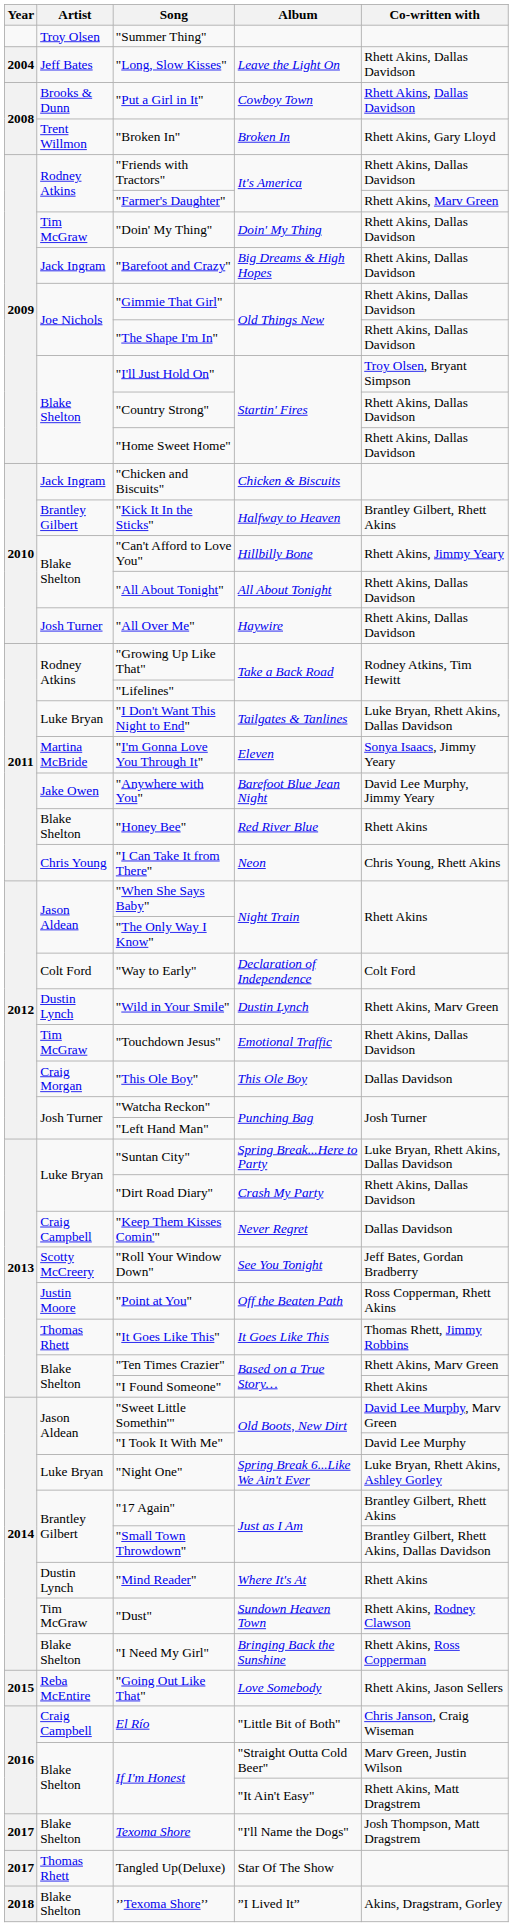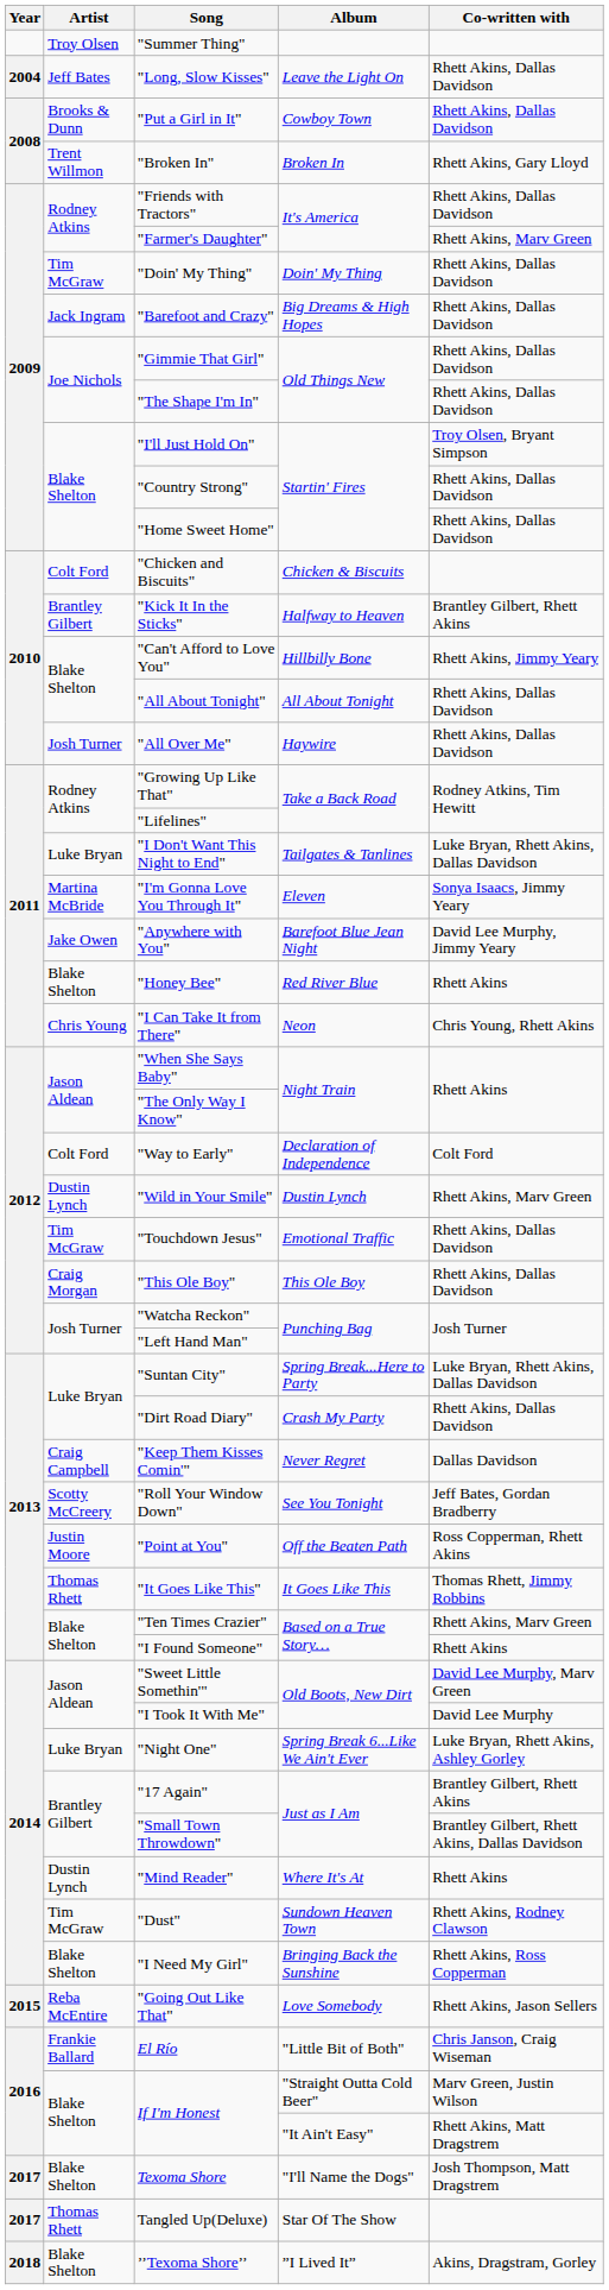"Chicken and Biscuits" | Artist: Jack Ingram -> Colt Ford
"This Ole Boy" | Co-written with: Dallas Davidson -> Rhett Akins, Dallas Davidson
El Río | Artist: Craig Campbell -> Frankie Ballard
